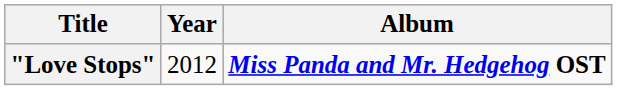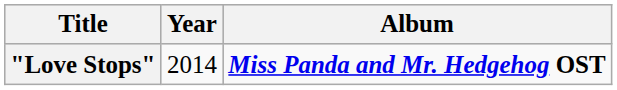"Love Stops" | Year: 2012 -> 2014
